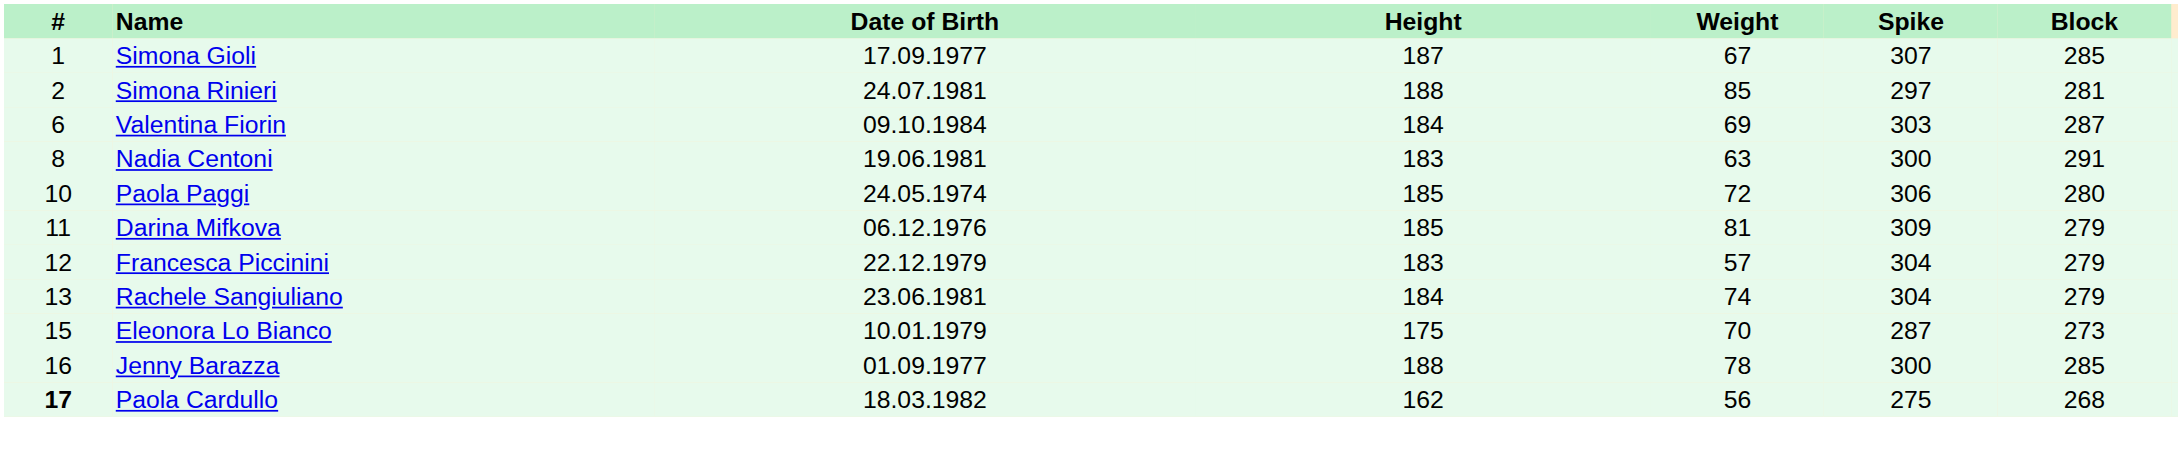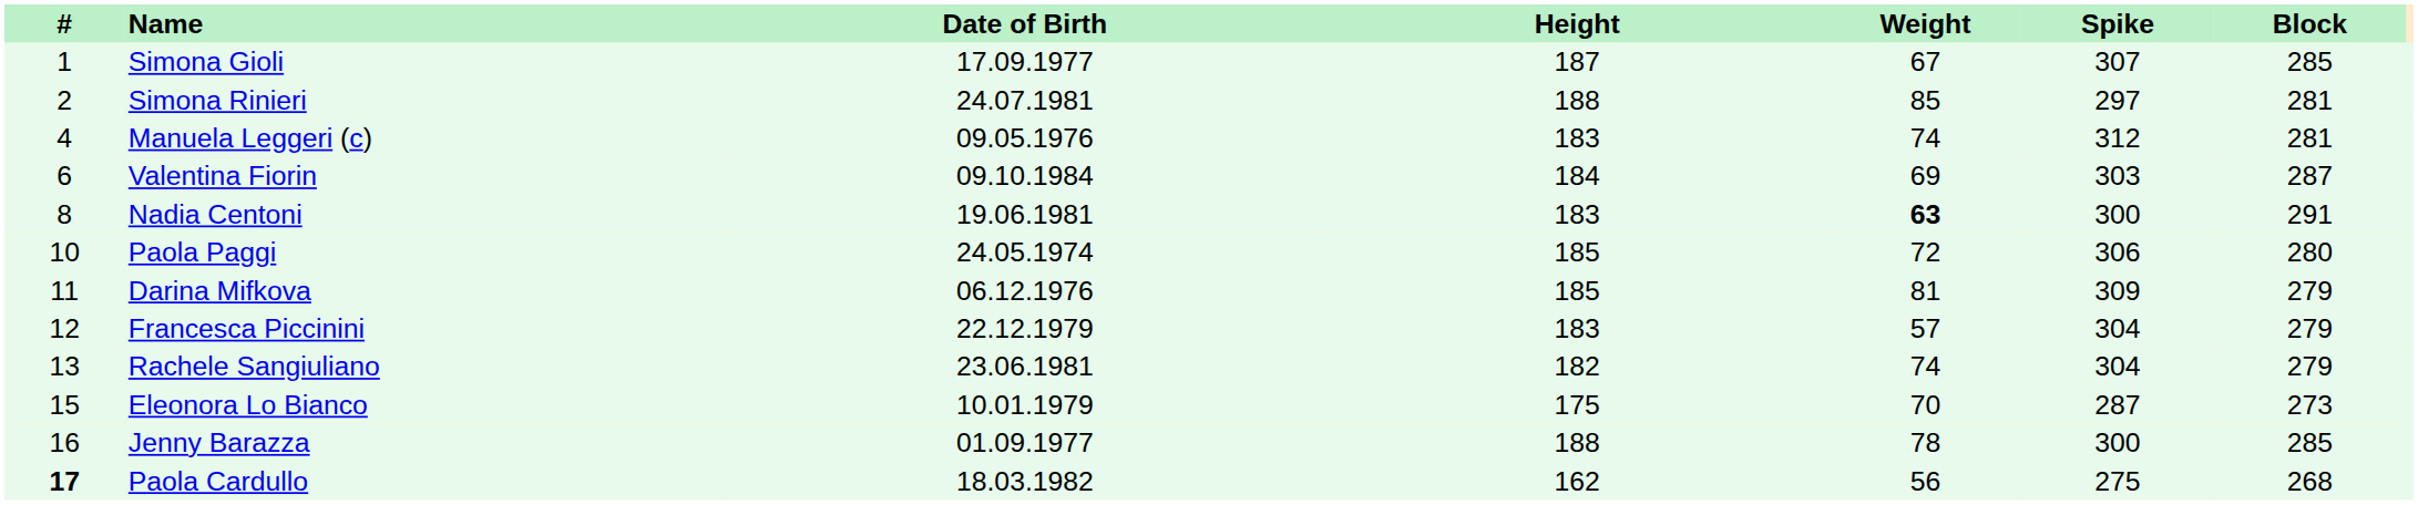+ row: 4 | Manuela Leggeri (c) | 09.05.1976 | 183 | 74 | 312 | 281
Nadia Centoni | Weight: normal -> bold
Rachele Sangiuliano | Height: 184 -> 182
